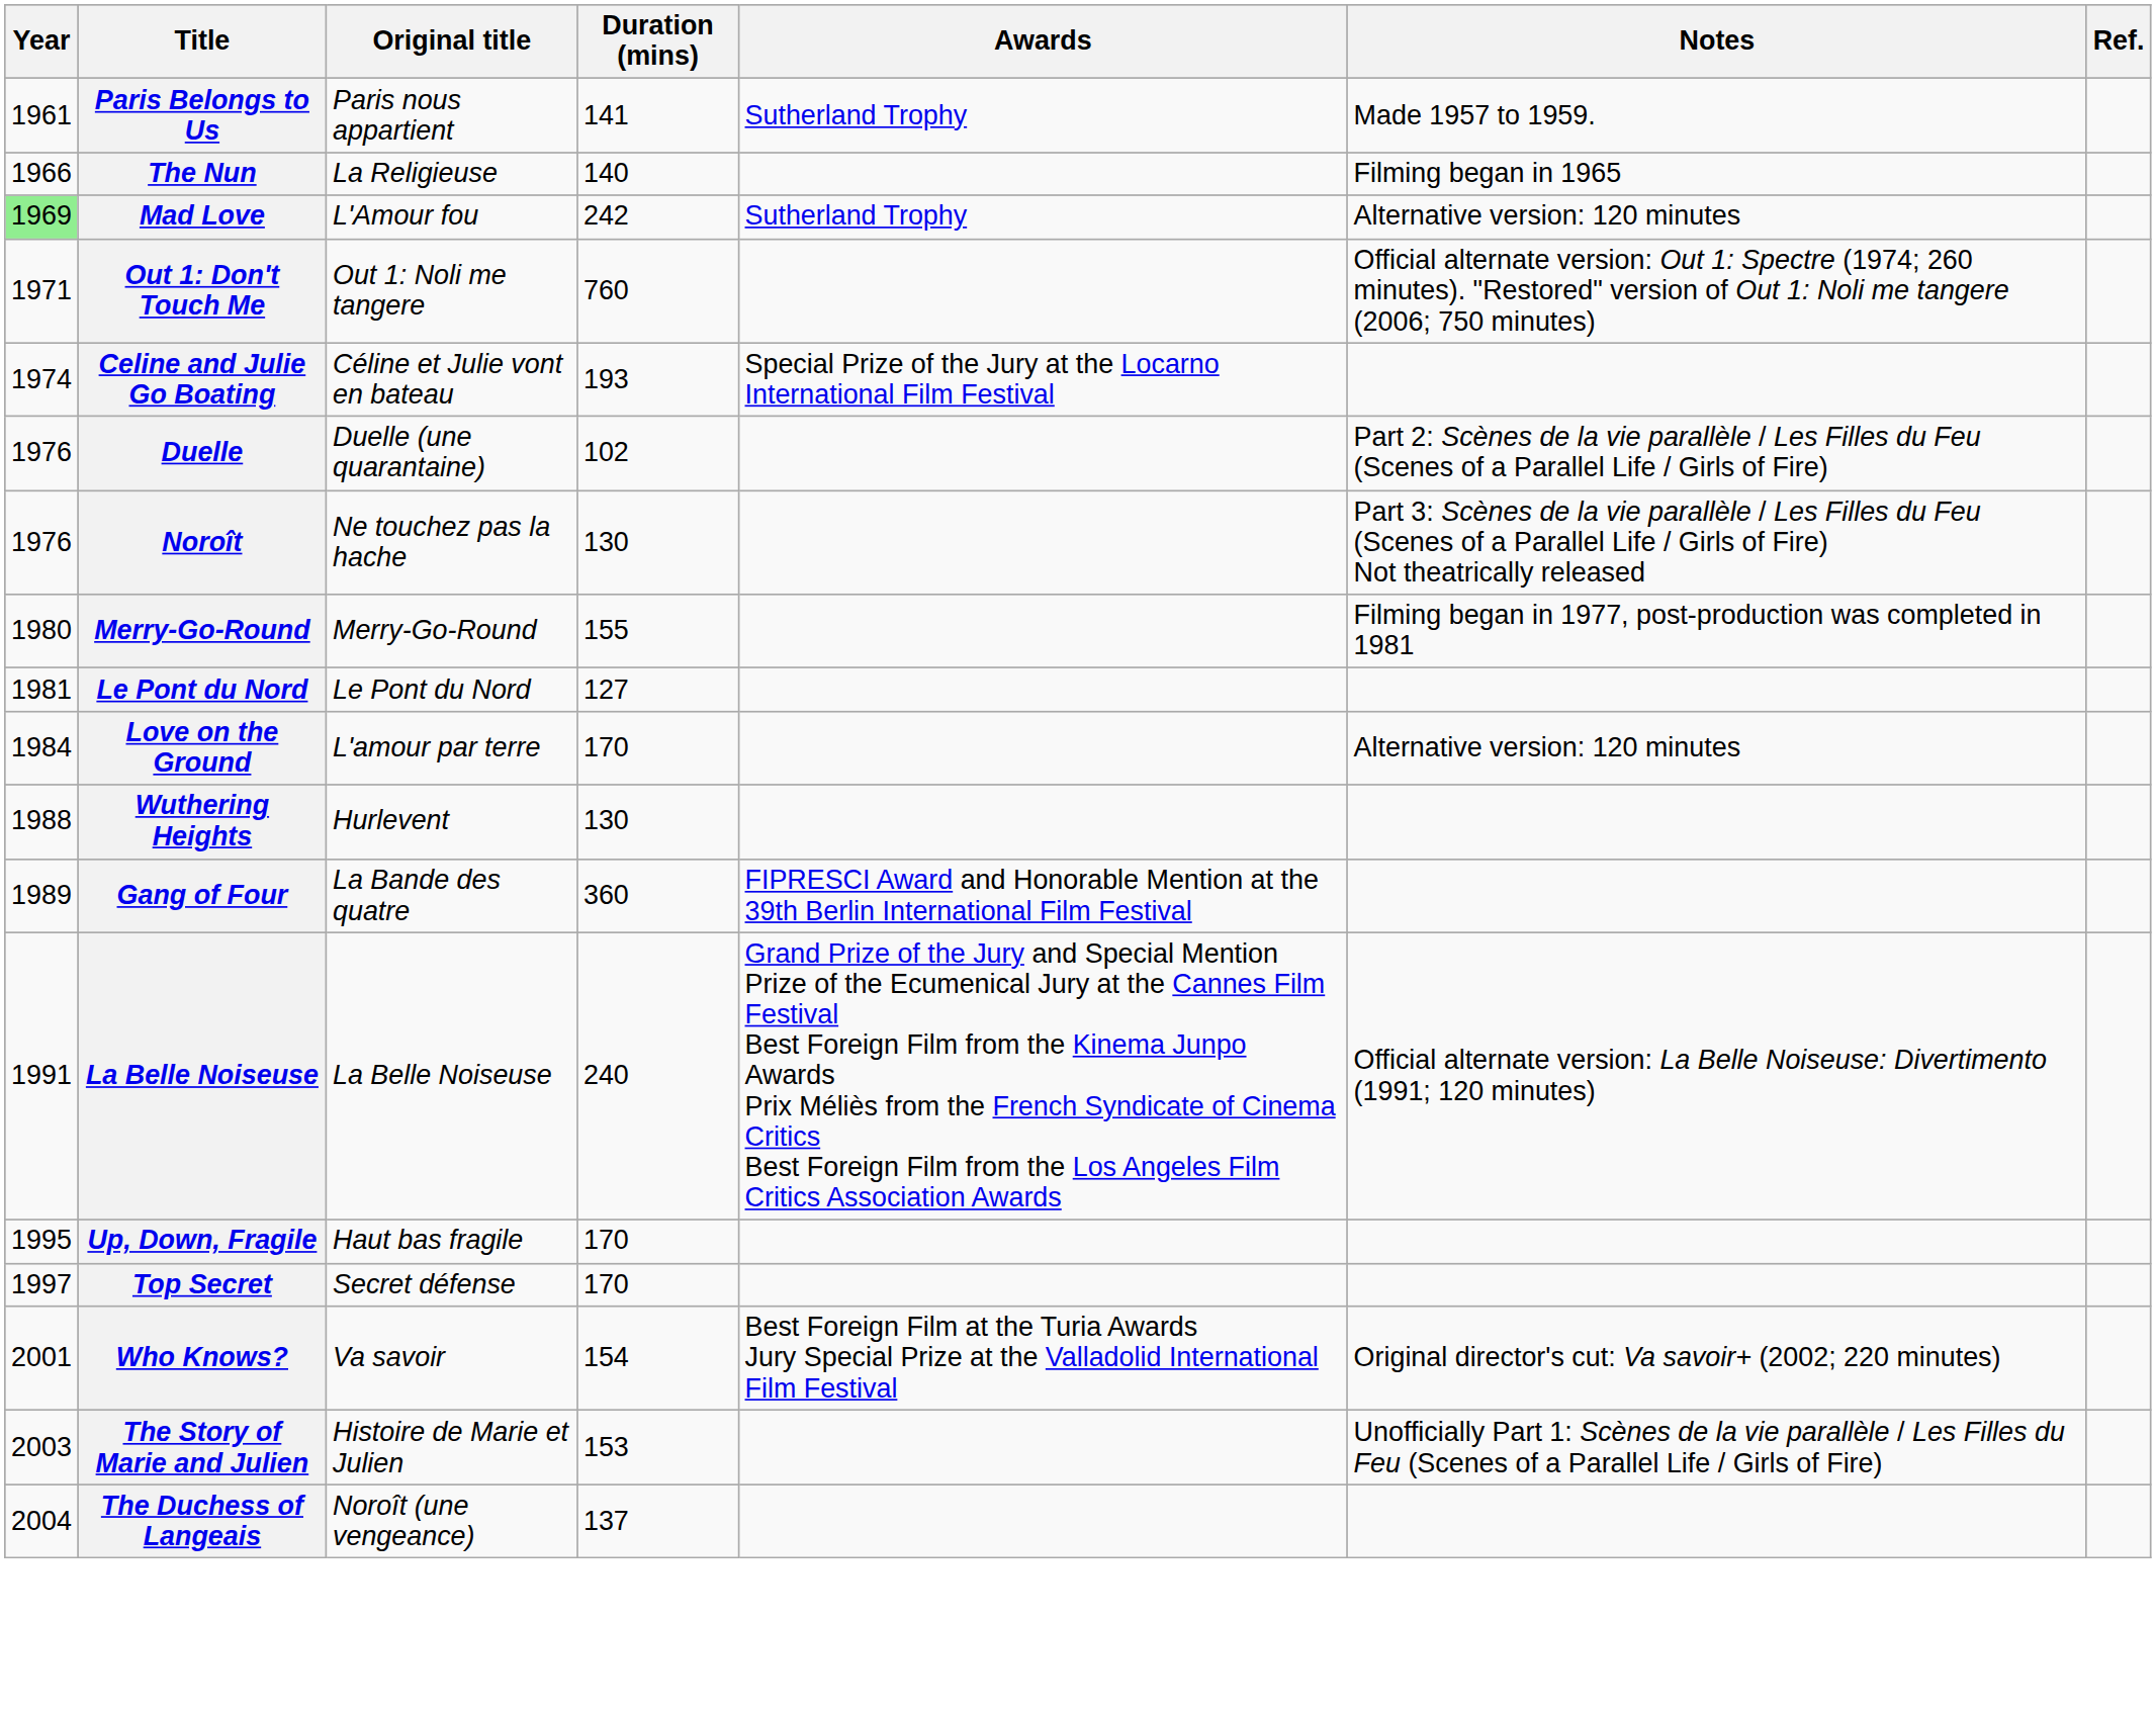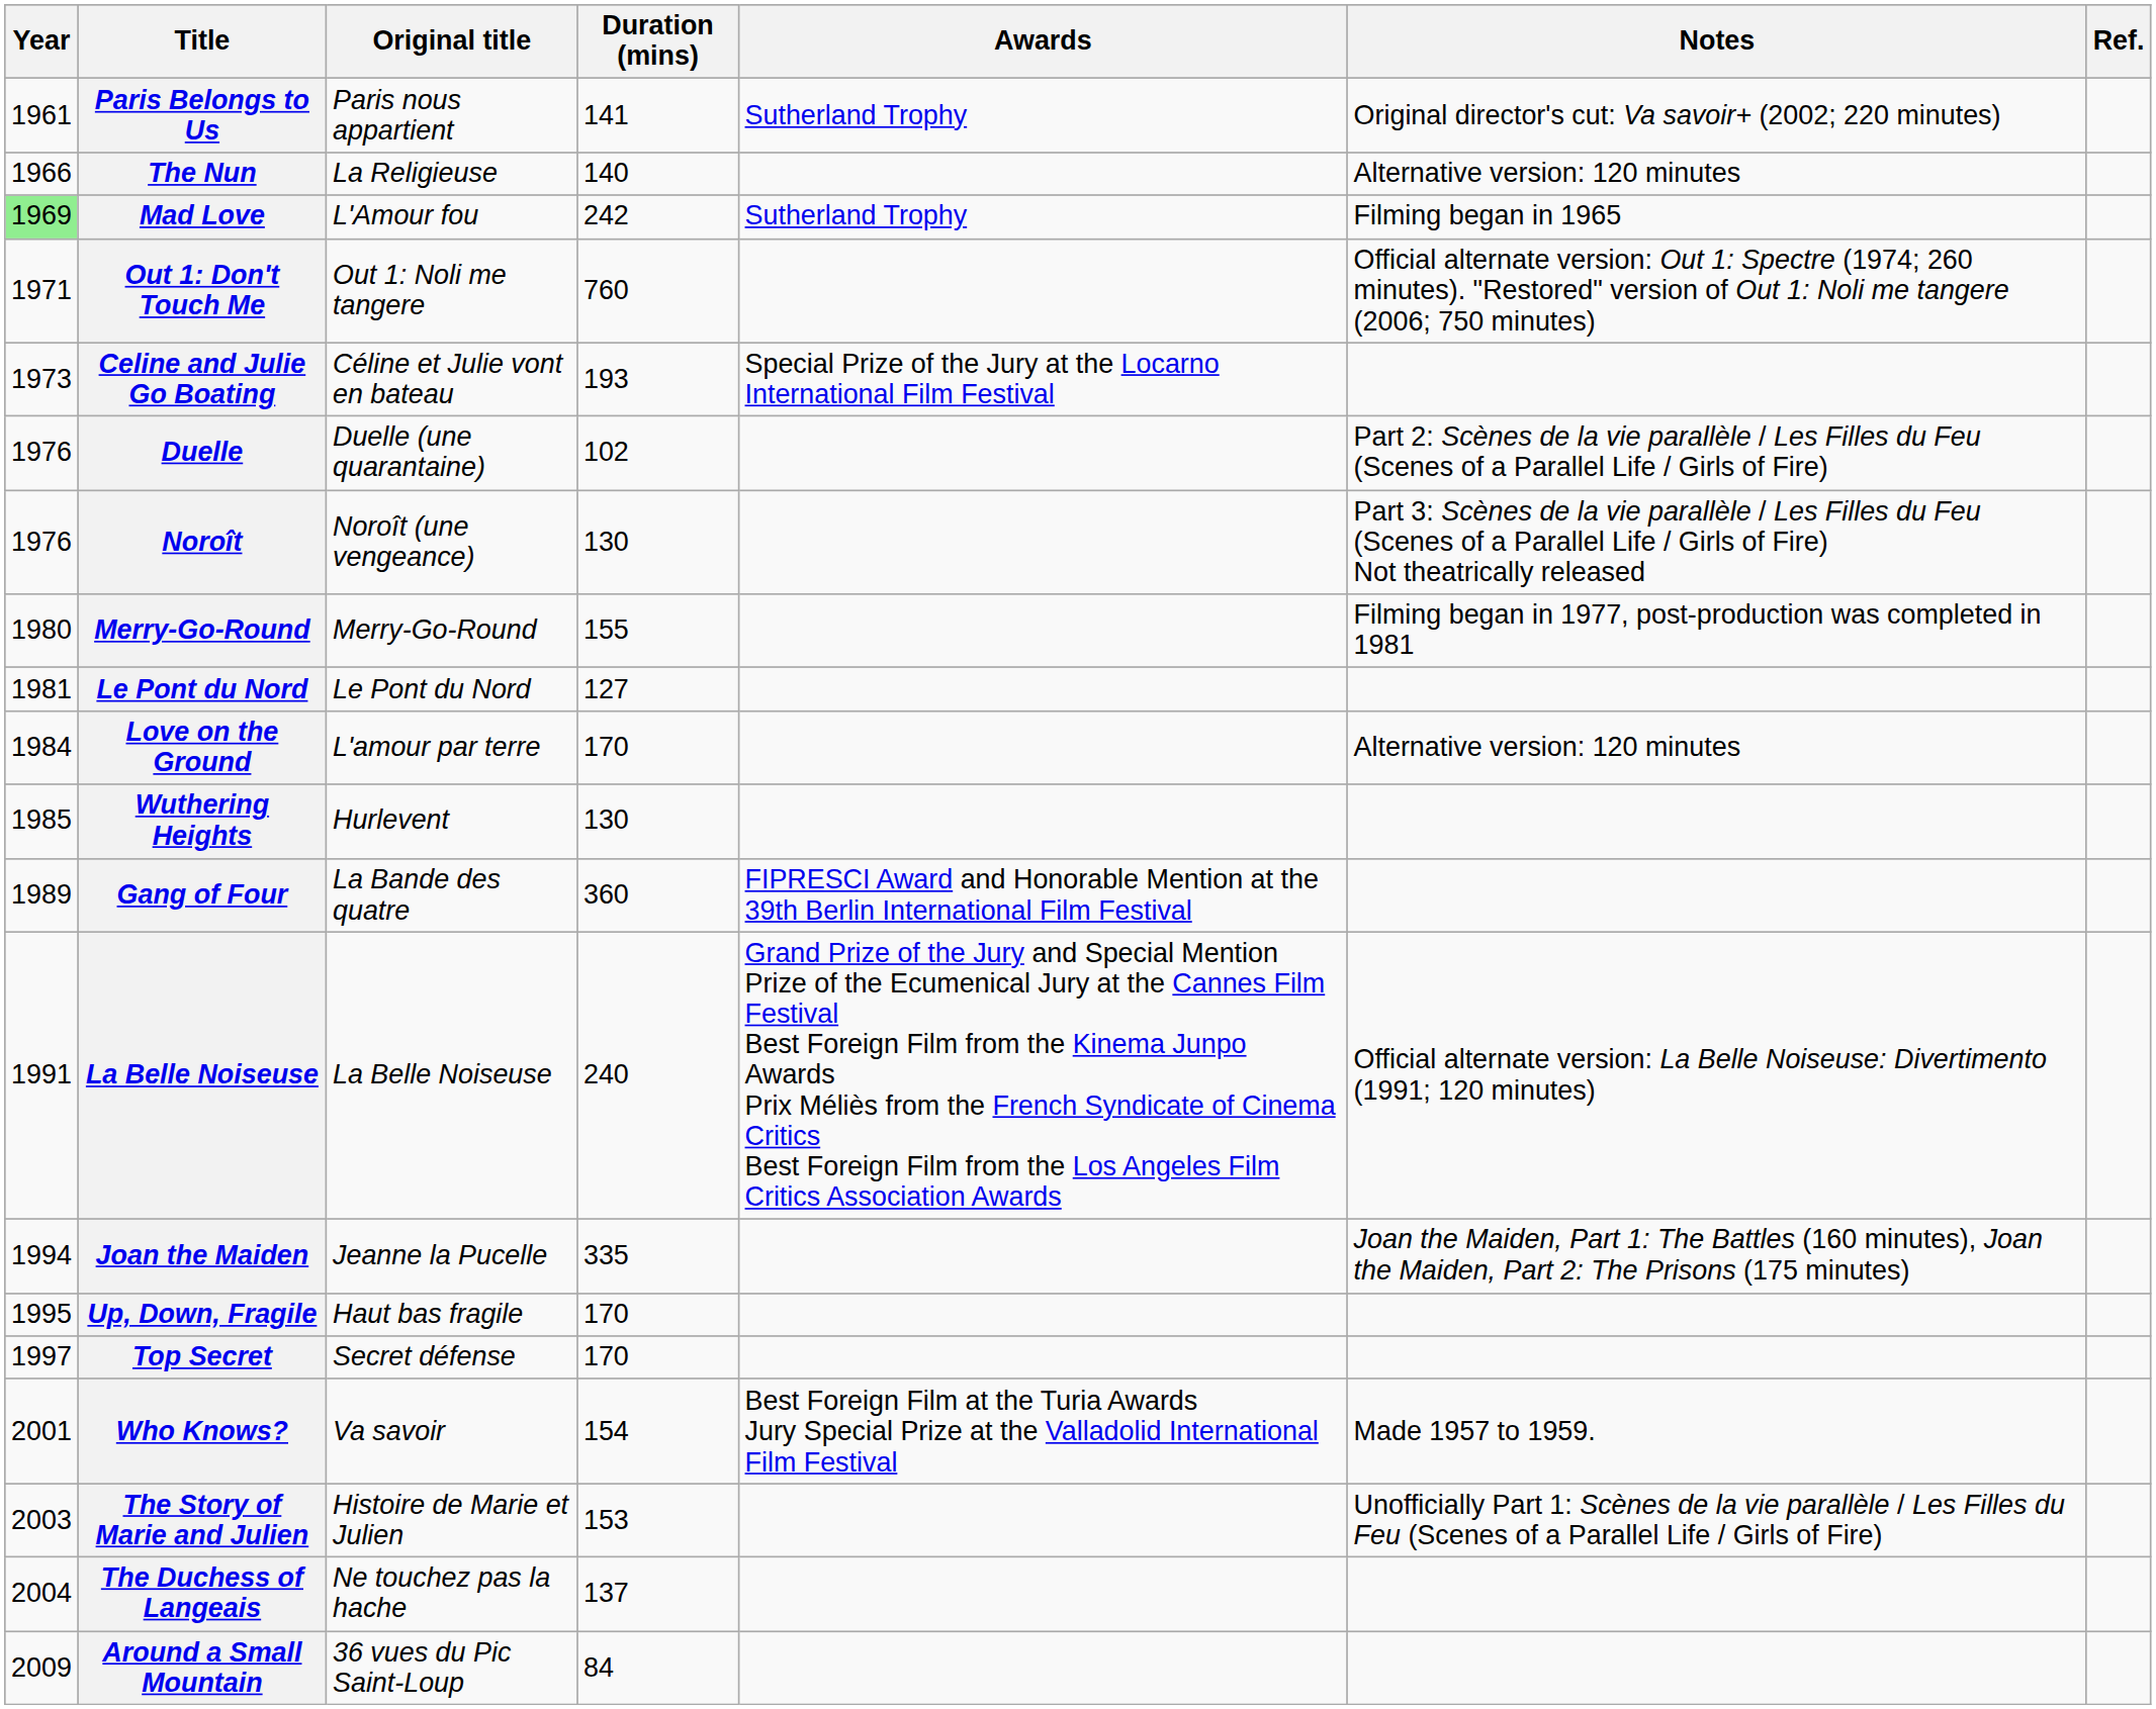Paris Belongs to Us | Notes: Made 1957 to 1959. -> Original director's cut: Va savoir+ (2002; 220 minutes)
The Nun | Notes: Filming began in 1965 -> Alternative version: 120 minutes
Mad Love | Notes: Alternative version: 120 minutes -> Filming began in 1965
Celine and Julie Go Boating | Year: 1974 -> 1973
Noroît | Original title: Ne touchez pas la hache -> Noroît (une vengeance)
Wuthering Heights | Year: 1988 -> 1985
+ row: 1994 | Joan the Maiden | Jeanne la Pucelle | 335 | Joan the Maiden, Part 1: The Battles (160 minutes), Joan the Maiden, Part 2: The Prisons (175 minutes)
Who Knows? | Notes: Original director's cut: Va savoir+ (2002; 220 minutes) -> Made 1957 to 1959.
The Duchess of Langeais | Original title: Noroît (une vengeance) -> Ne touchez pas la hache
+ row: 2009 | Around a Small Mountain | 36 vues du Pic Saint-Loup | 84
